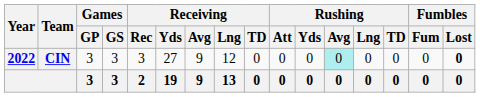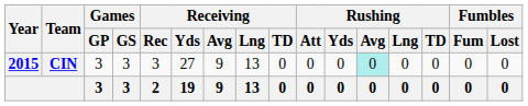CIN | Year: 2022 -> 2015
CIN | Receiving / Lng: 12 -> 13
CIN | Fumbles / Lost: bold -> normal
